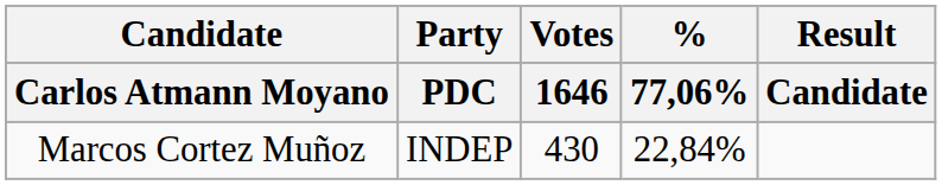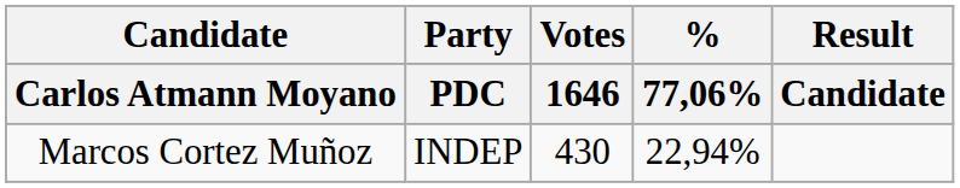Marcos Cortez Muñoz | % / 77,06%: 22,84% -> 22,94%
